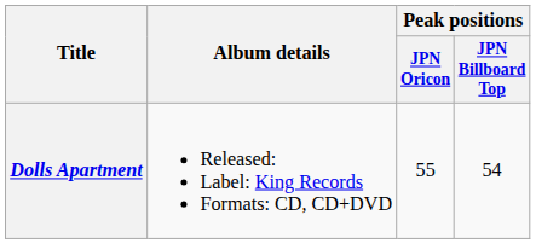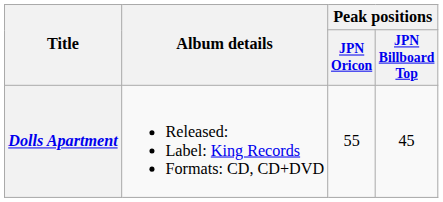Dolls Apartment | Peak positions / JPN Billboard Top: 54 -> 45
